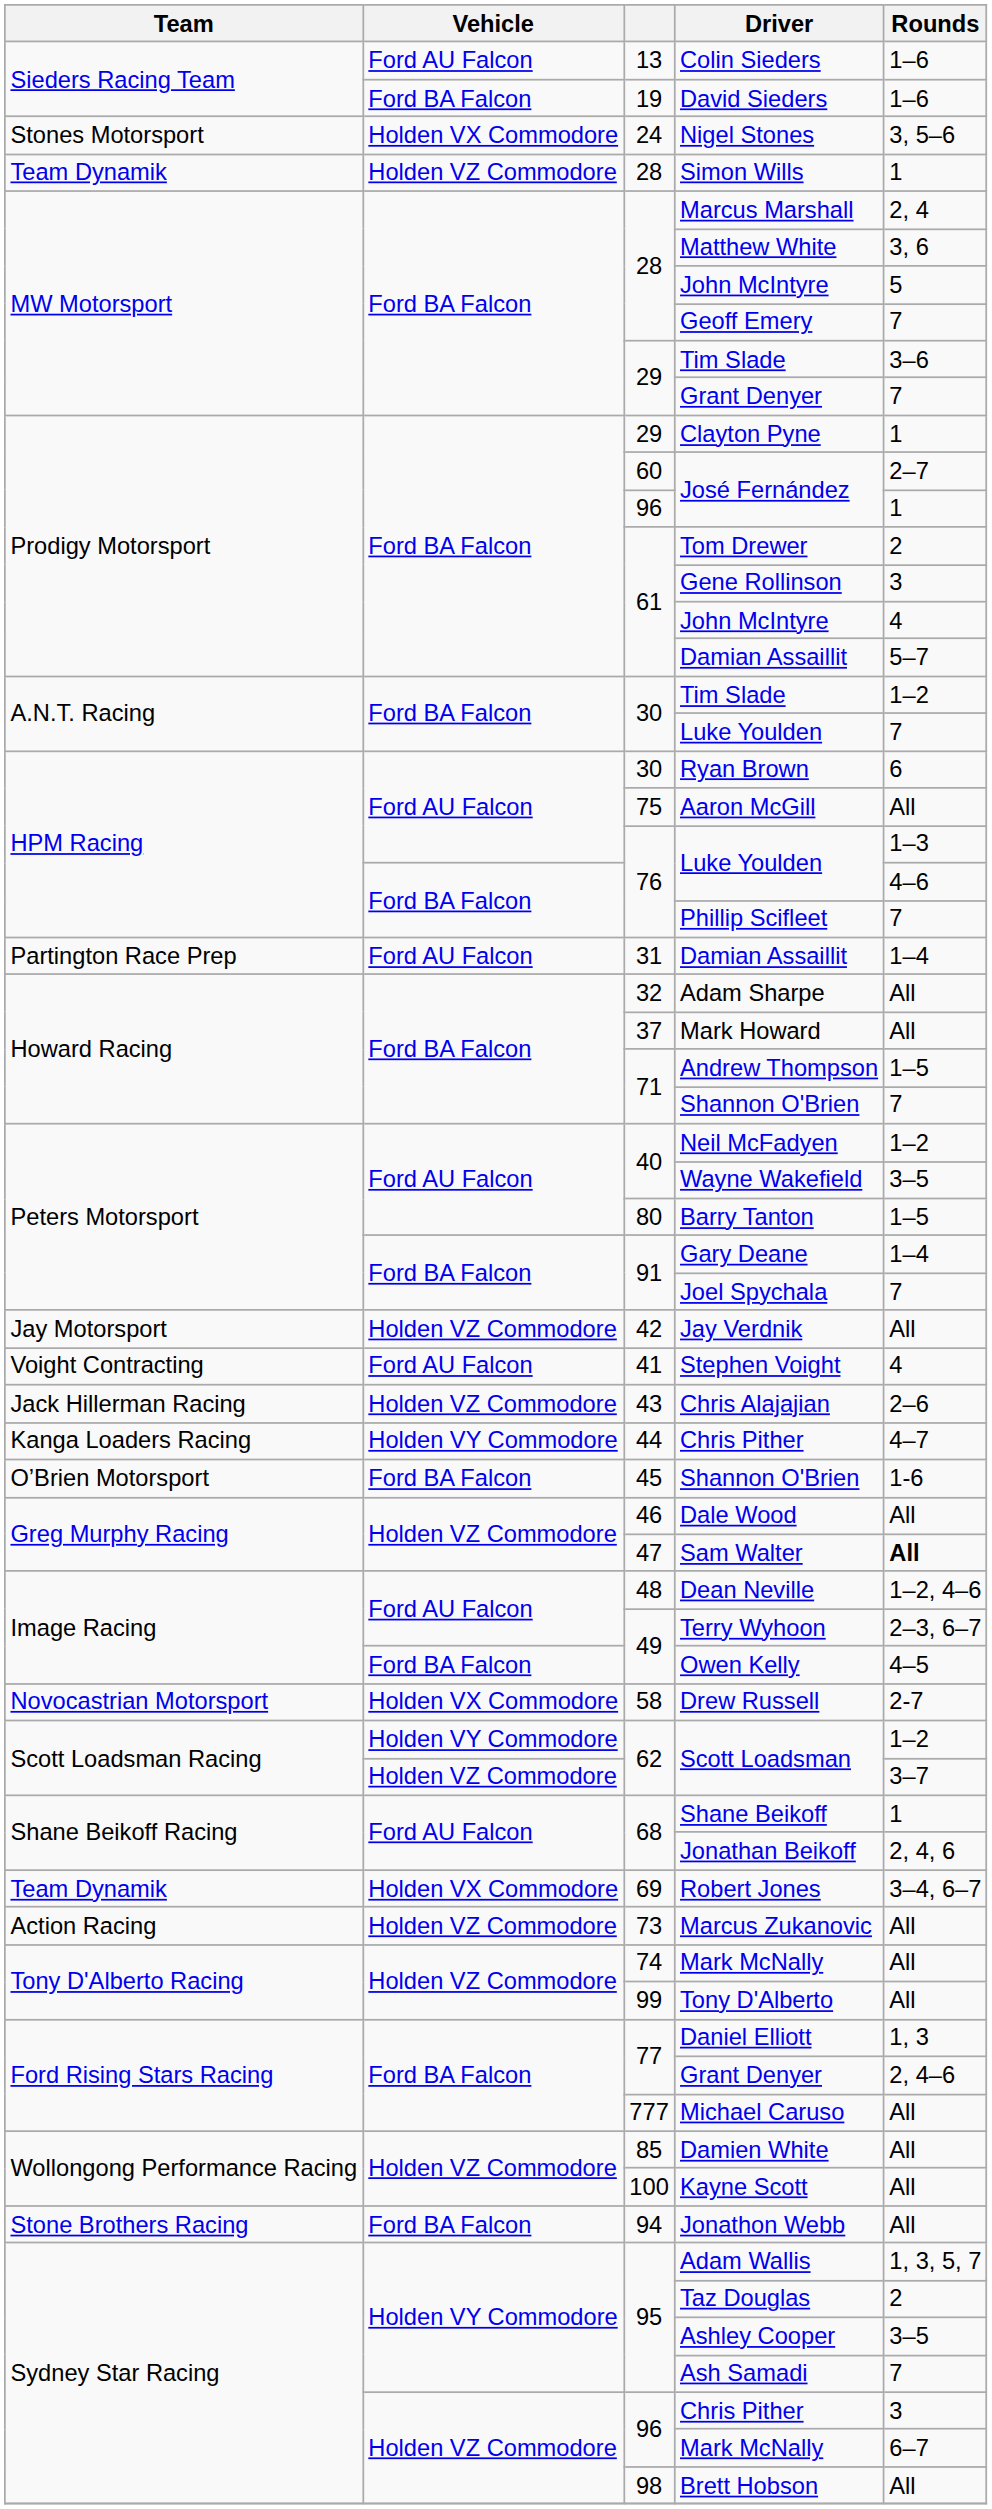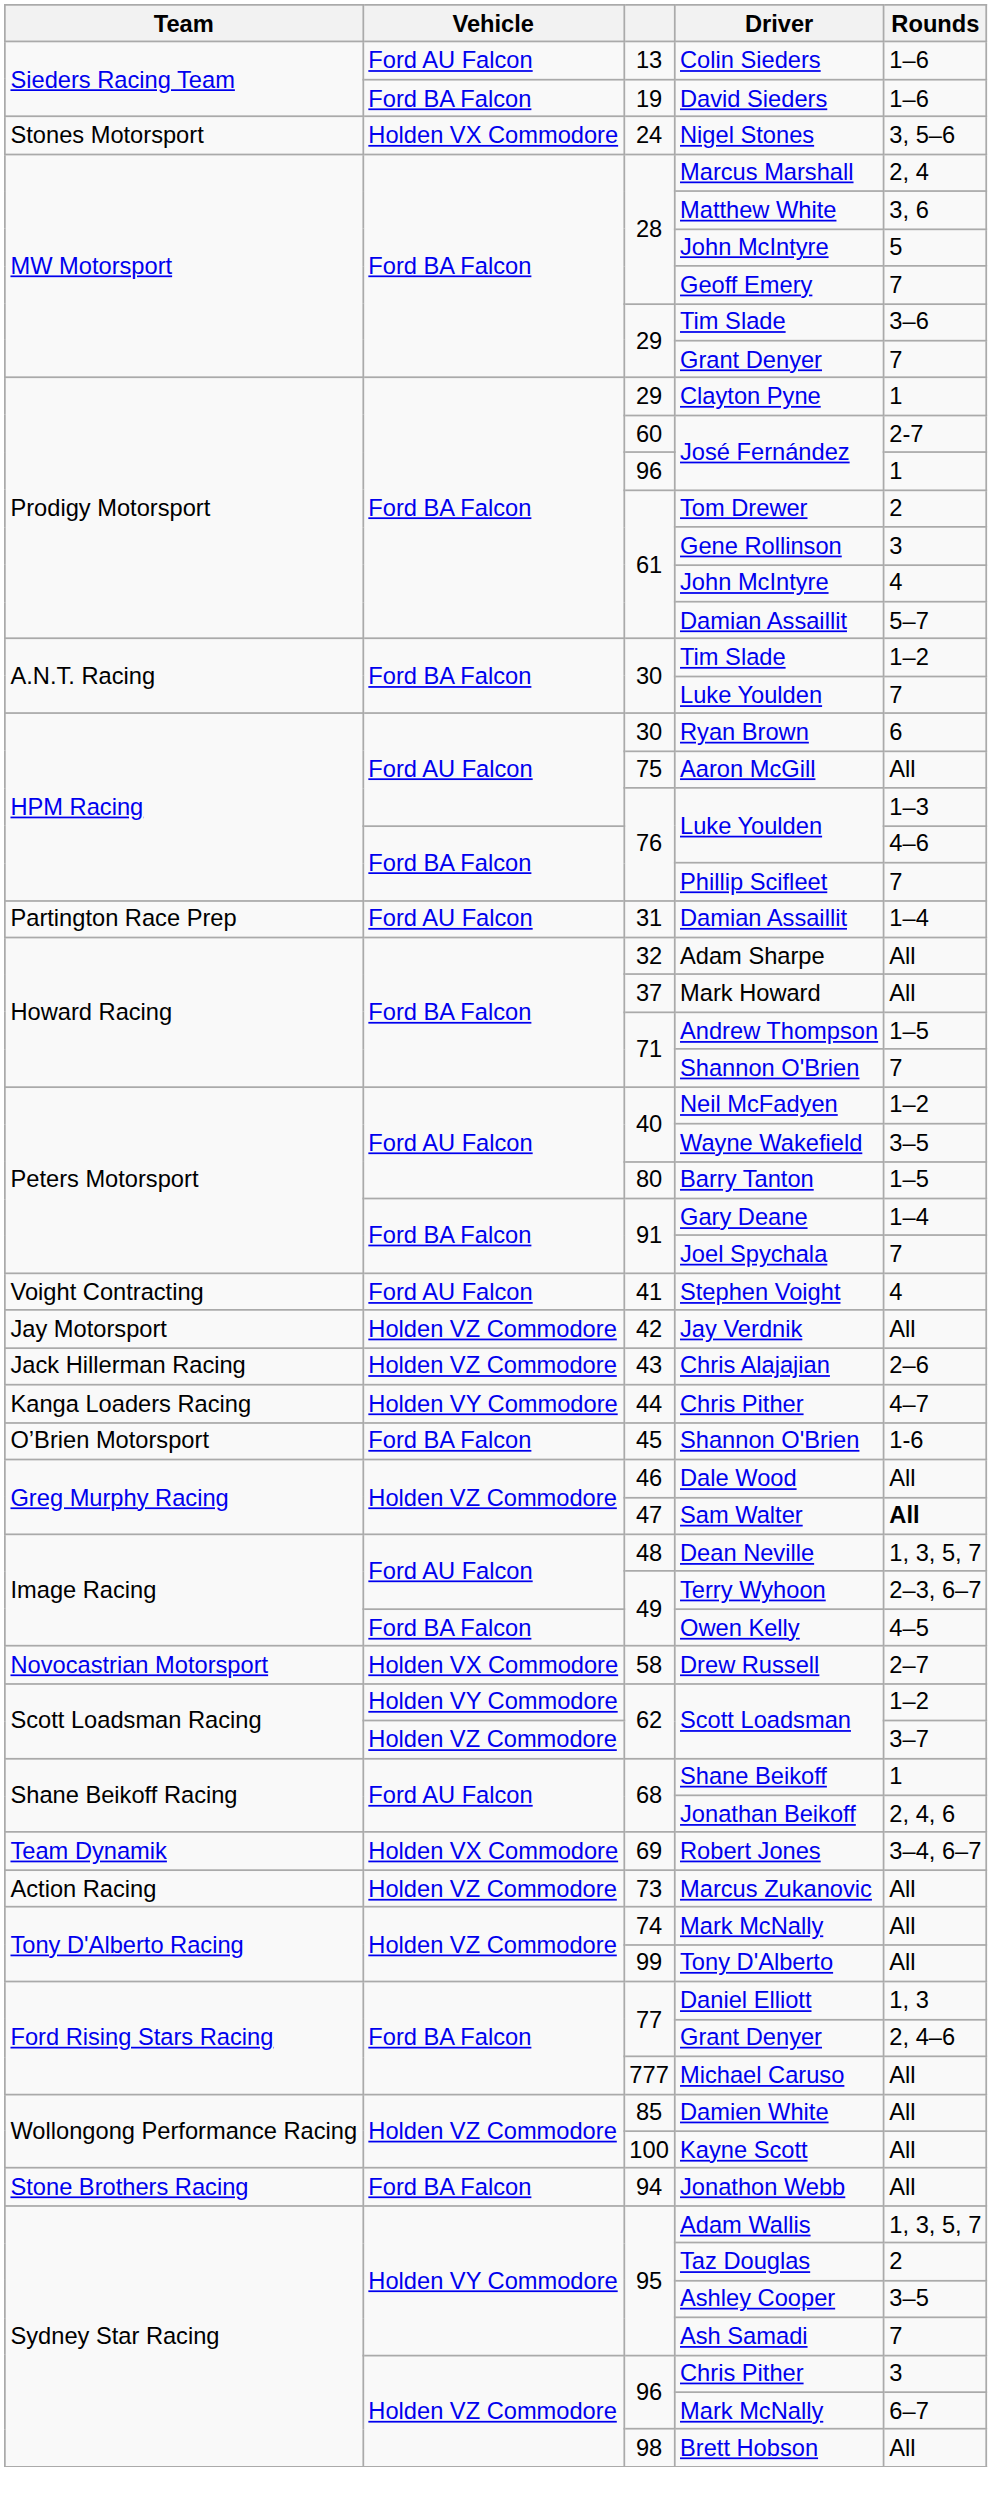- row: Team Dynamik | Holden VZ Commodore | 28 | Simon Wills | 1
60 / José Fernández | Rounds: 2–7 -> 2-7
rows swapped: Stephen Voight <-> Jay Verdnik
Dean Neville | Rounds: 1–2, 4–6 -> 1, 3, 5, 7
Drew Russell | Rounds: 2-7 -> 2–7
